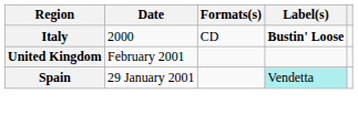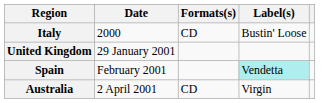Italy | Label(s): bold -> normal
United Kingdom | Date: February 2001 -> 29 January 2001
Spain | Date: 29 January 2001 -> February 2001
+ row: Australia | 2 April 2001 | CD | Virgin
